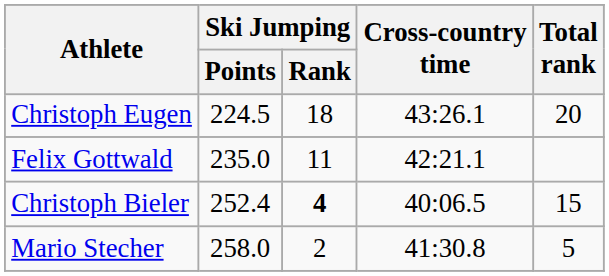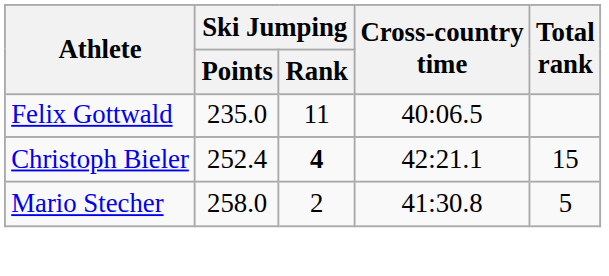- row: Christoph Eugen | 224.5 | 18 | 43:26.1 | 20
Felix Gottwald | Cross-country time: 42:21.1 -> 40:06.5
Christoph Bieler | Cross-country time: 40:06.5 -> 42:21.1
